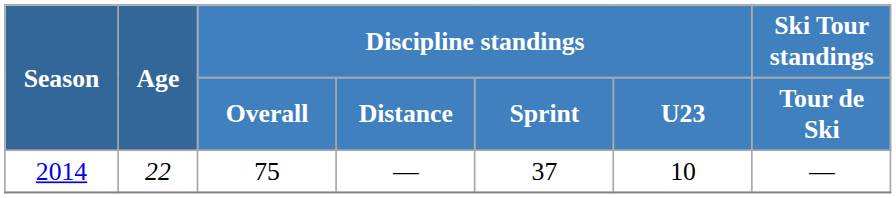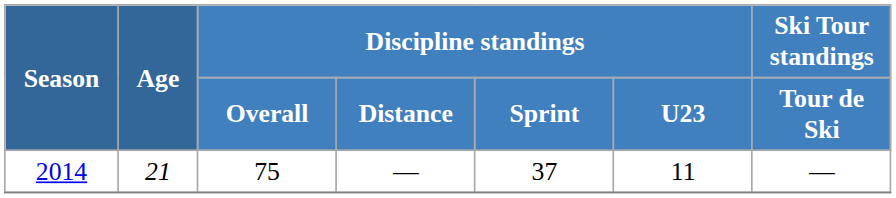2014 | Age: 22 -> 21
2014 | Discipline standings / U23: 10 -> 11
